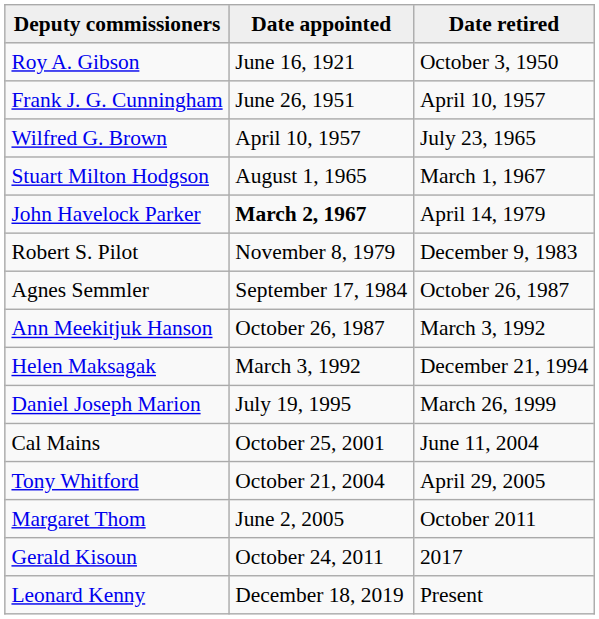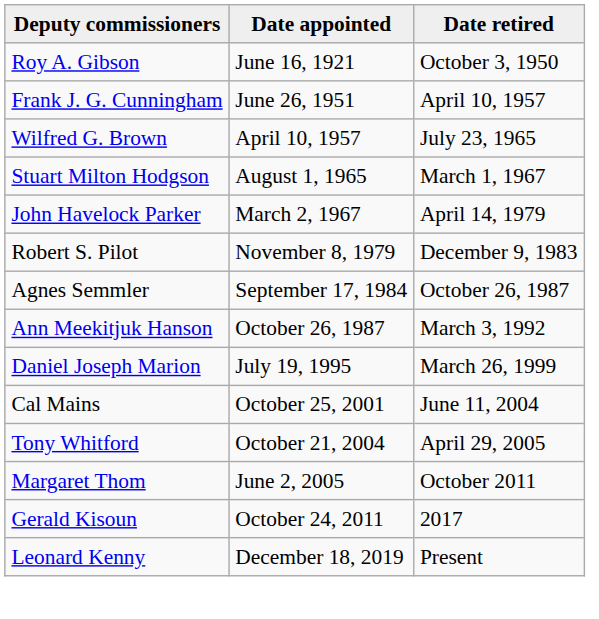John Havelock Parker | Date appointed: bold -> normal
- row: Helen Maksagak | March 3, 1992 | December 21, 1994
